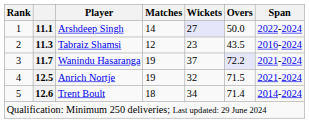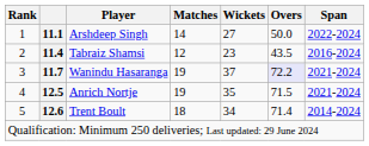Arshdeep Singh | Wickets: lavender background -> no background
Tabraiz Shamsi | column 2: 11.3 -> 11.4
Anrich Nortje | Wickets: 32 -> 35
